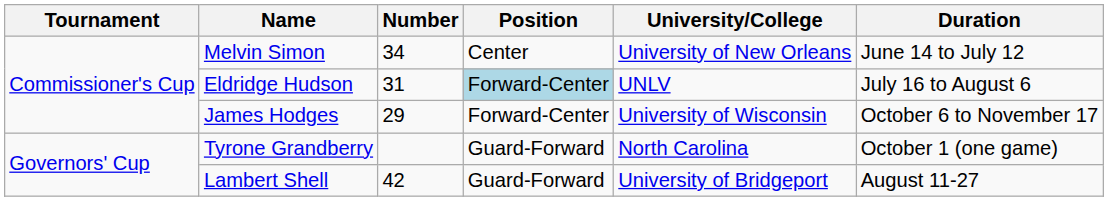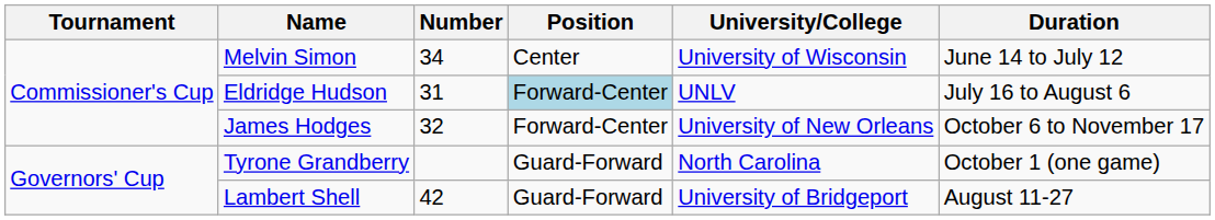Melvin Simon | University/College: University of New Orleans -> University of Wisconsin
James Hodges | Number: 29 -> 32
James Hodges | University/College: University of Wisconsin -> University of New Orleans
